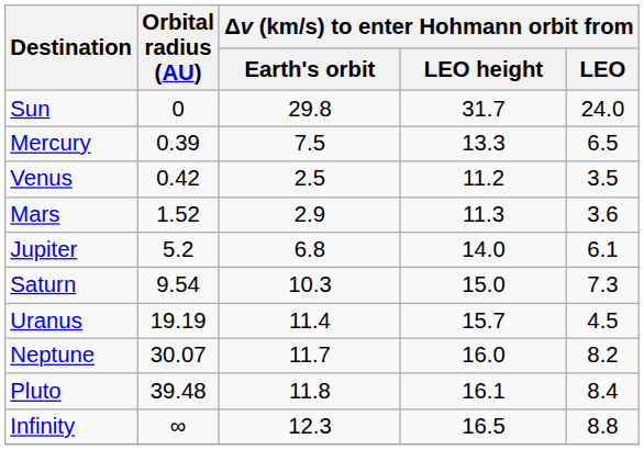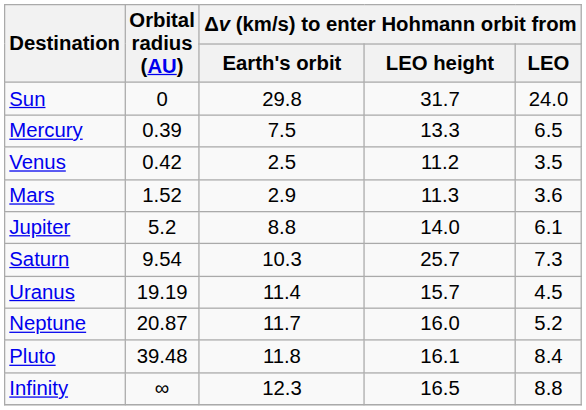Jupiter | Δv (km/s) to enter Hohmann orbit from / Earth's orbit: 6.8 -> 8.8
Saturn | Δv (km/s) to enter Hohmann orbit from / LEO height: 15.0 -> 25.7
Neptune | Orbital radius (AU): 30.07 -> 20.87
Neptune | Δv (km/s) to enter Hohmann orbit from / LEO: 8.2 -> 5.2
